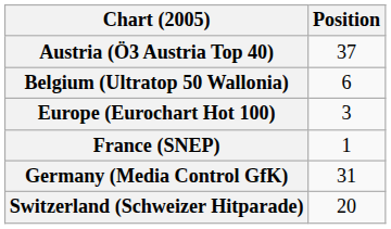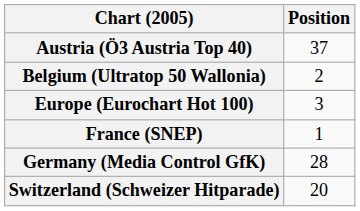Belgium (Ultratop 50 Wallonia) | Position: 6 -> 2
Germany (Media Control GfK) | Position: 31 -> 28
